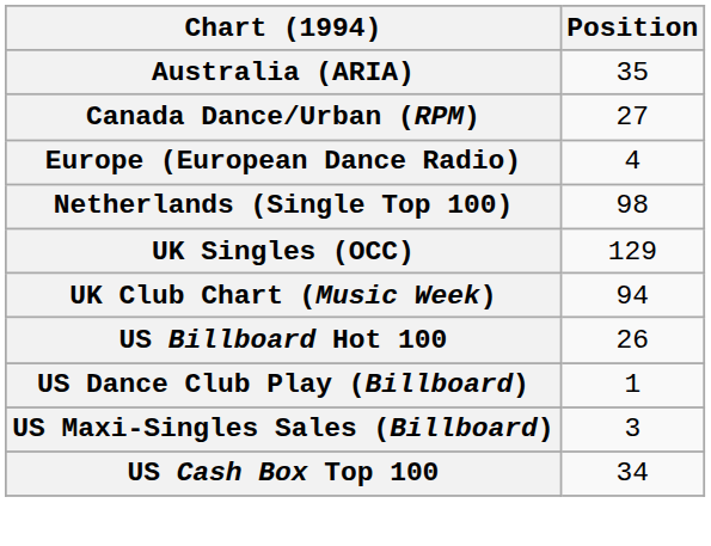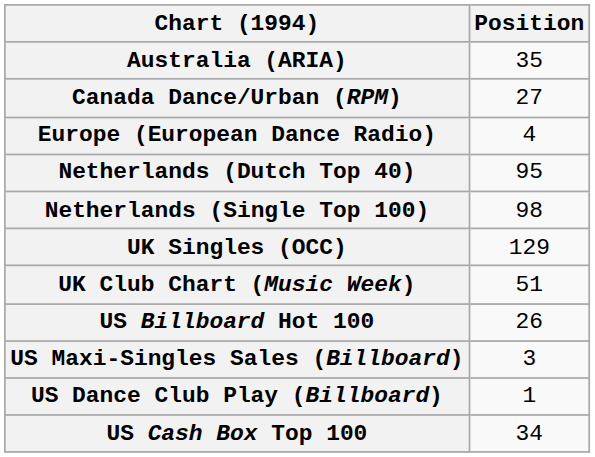+ row: Netherlands (Dutch Top 40) | 95
UK Club Chart (Music Week) | Position: 94 -> 51
rows swapped: US Dance Club Play (Billboard) <-> US Maxi-Singles Sales (Billboard)
